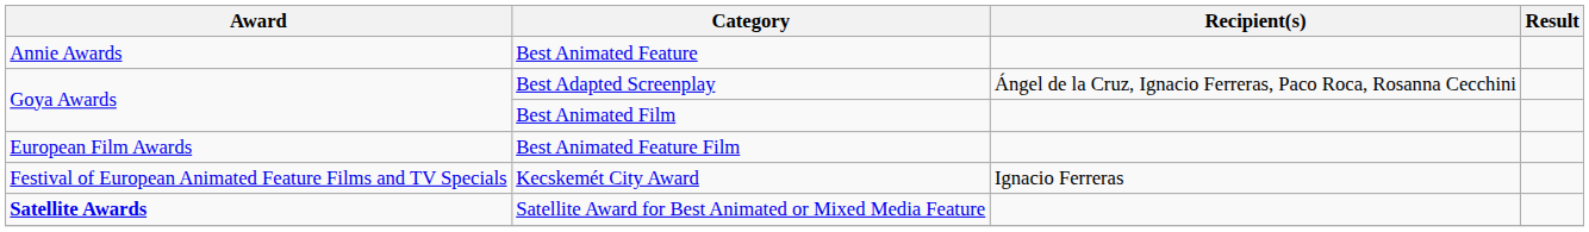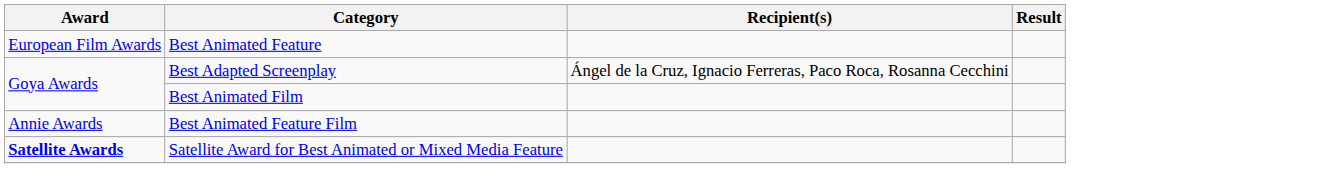Best Animated Feature | Award: Annie Awards -> European Film Awards
Best Animated Feature Film | Award: European Film Awards -> Annie Awards
- row: Festival of European Animated Feature Films and TV Specials | Kecskemét City Award | Ignacio Ferreras
